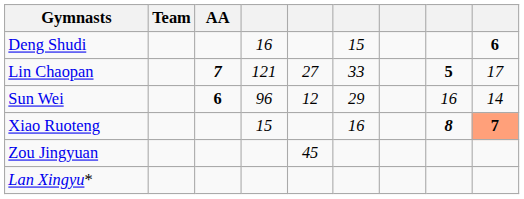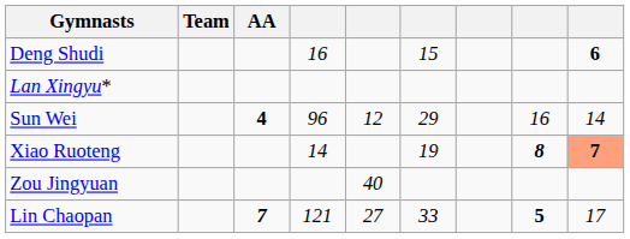rows swapped: Lin Chaopan <-> Lan Xingyu*
Sun Wei | AA: 6 -> 4
Xiao Ruoteng | column 4: 15 -> 14
Xiao Ruoteng | column 6: 16 -> 19
Zou Jingyuan | column 5: 45 -> 40
